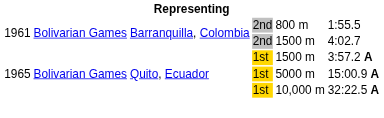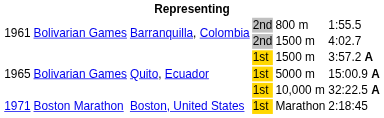+ row: 1971 | Boston Marathon | Boston, United States | 1st | Marathon | 2:18:45
